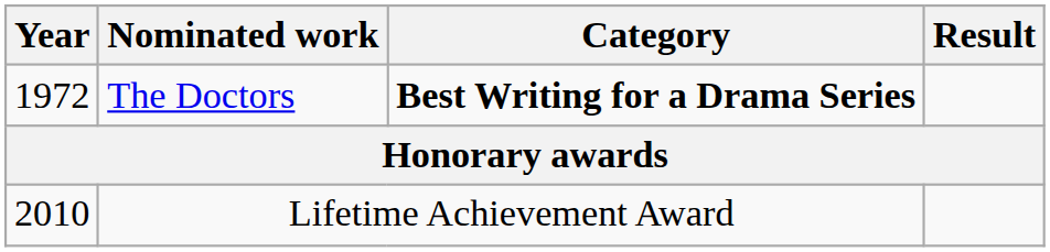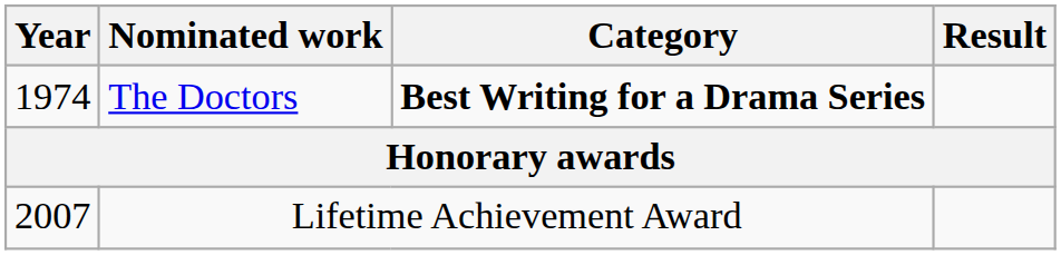The Doctors | Year: 1972 -> 1974
Lifetime Achievement Award | Year: 2010 -> 2007
